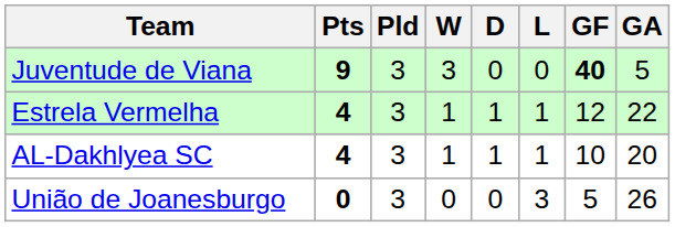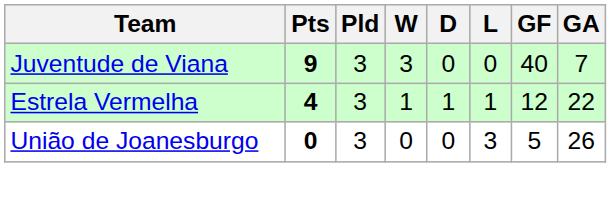Juventude de Viana | GF: bold -> normal
Juventude de Viana | GA: 5 -> 7
- row: AL-Dakhlyea SC | 4 | 3 | 1 | 1 | 1 | 10 | 20
